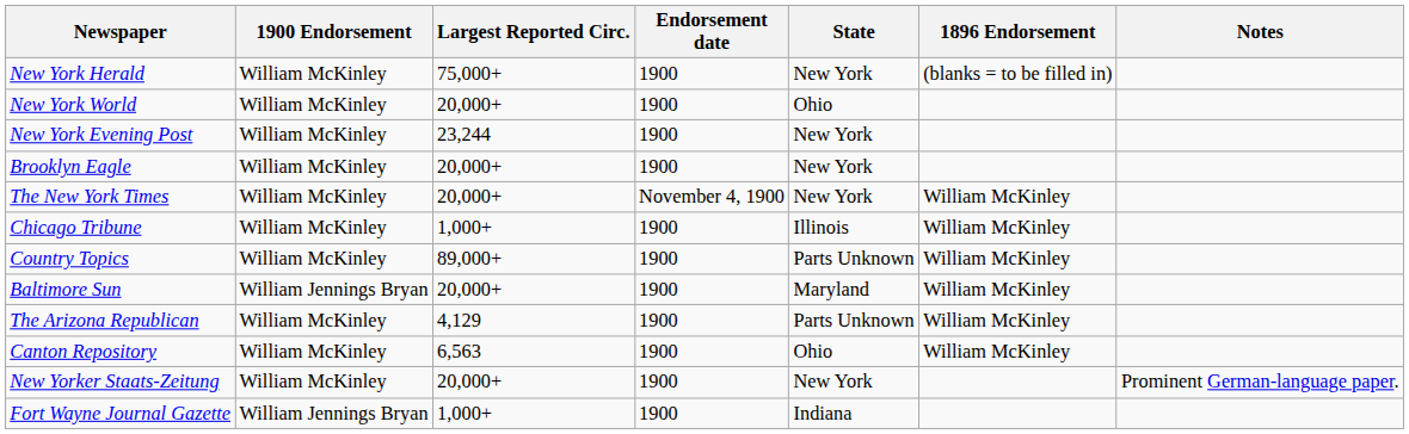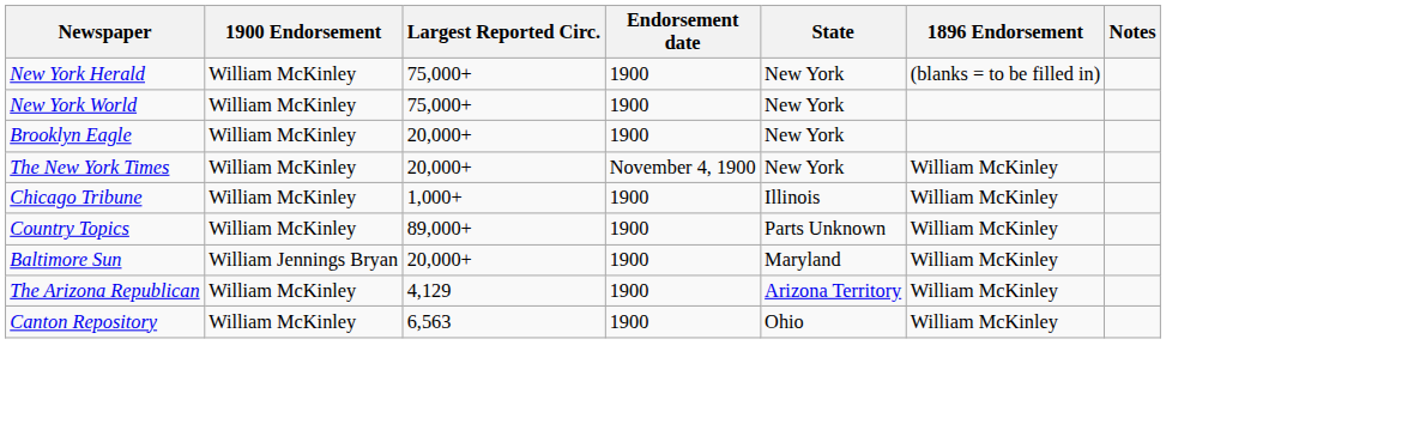New York World | Largest Reported Circ.: 20,000+ -> 75,000+
New York World | State: Ohio -> New York
- row: New York Evening Post | William McKinley | 23,244 | 1900 | New York
The Arizona Republican | State: Parts Unknown -> Arizona Territory
- row: New Yorker Staats-Zeitung | William McKinley | 20,000+ | 1900 | New York | Prominent German-language paper.
- row: Fort Wayne Journal Gazette | William Jennings Bryan | 1,000+ | 1900 | Indiana
